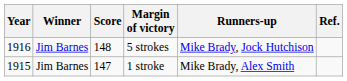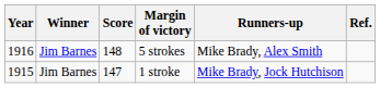5 strokes | Runners-up: Mike Brady, Jock Hutchison -> Mike Brady, Alex Smith
1 stroke | Runners-up: Mike Brady, Alex Smith -> Mike Brady, Jock Hutchison
